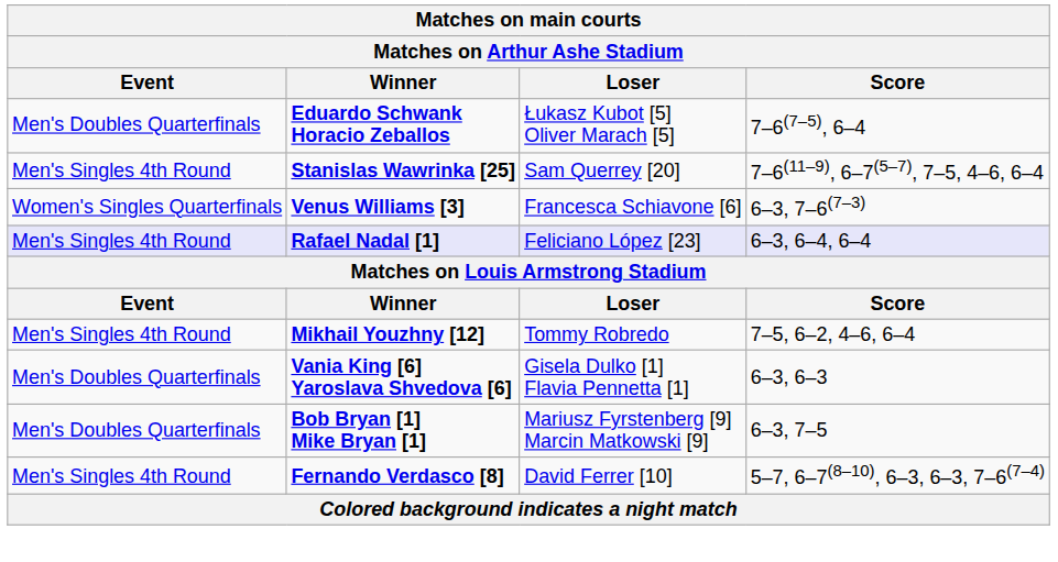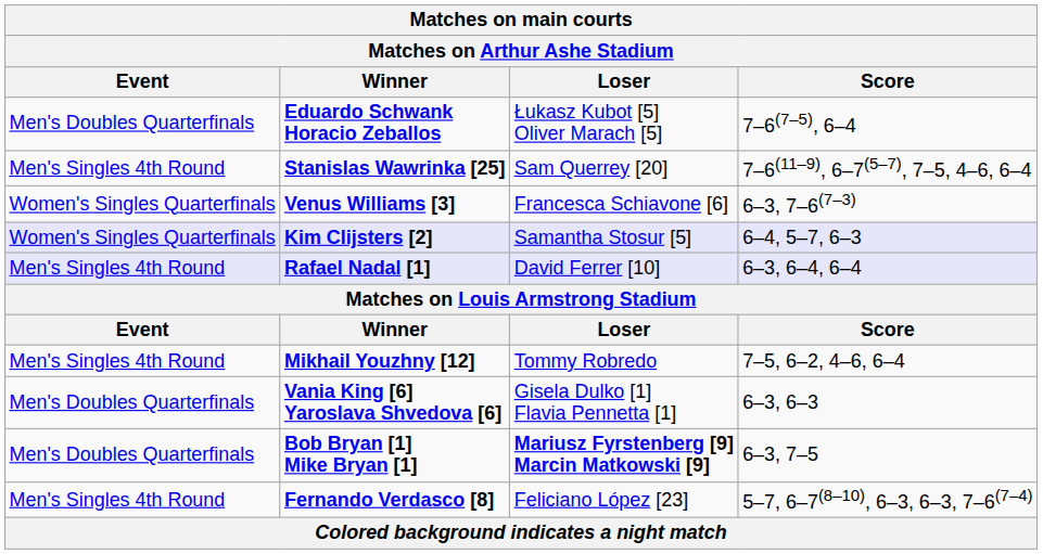+ row: Women's Singles Quarterfinals | Kim Clijsters [2] | Samantha Stosur [5] | 6–4, 5–7, 6–3
Rafael Nadal [1] | Loser: Feliciano López [23] -> David Ferrer [10]
Bob Bryan [1] Mike Bryan [1] | Loser: normal -> bold
Fernando Verdasco [8] | Loser: David Ferrer [10] -> Feliciano López [23]
